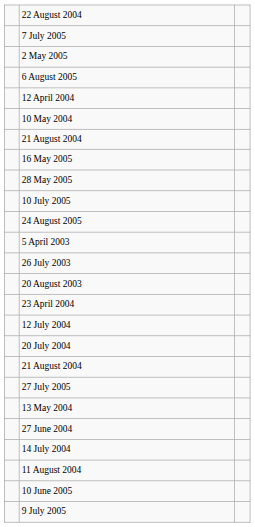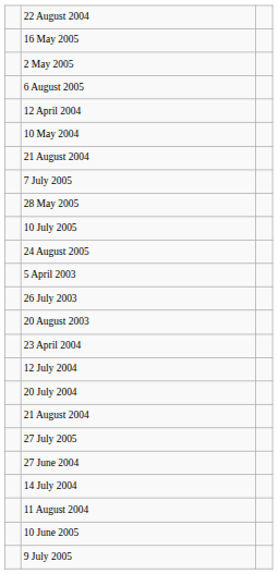rows swapped: 7 July 2005 <-> 16 May 2005
- row: 13 May 2004
